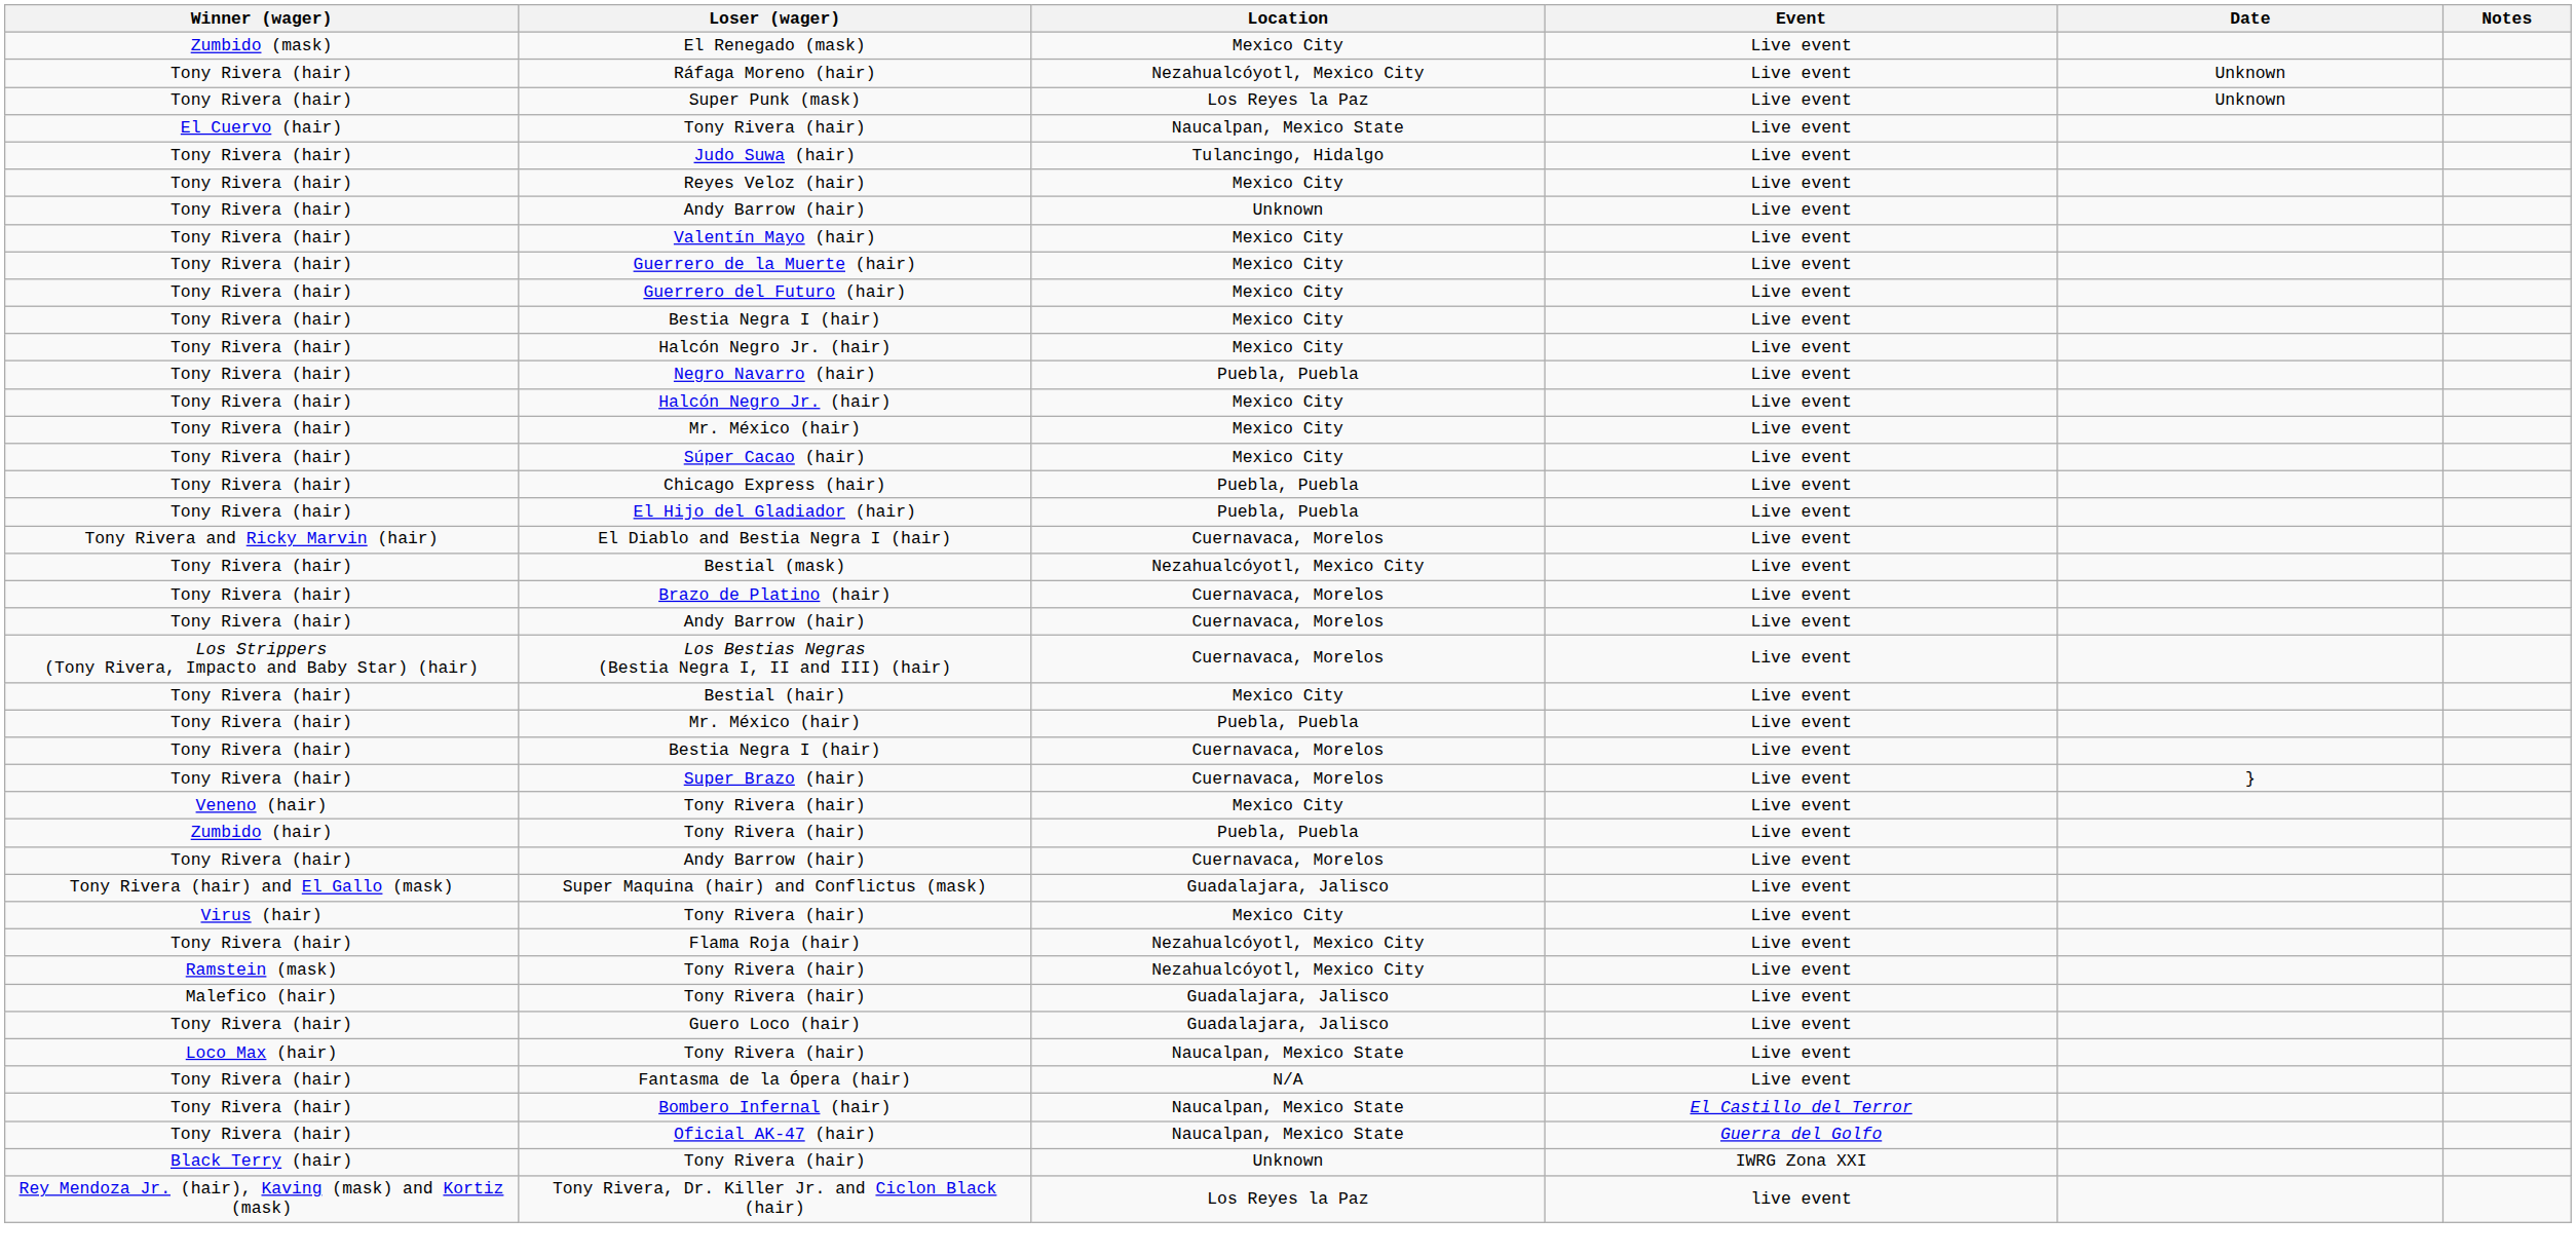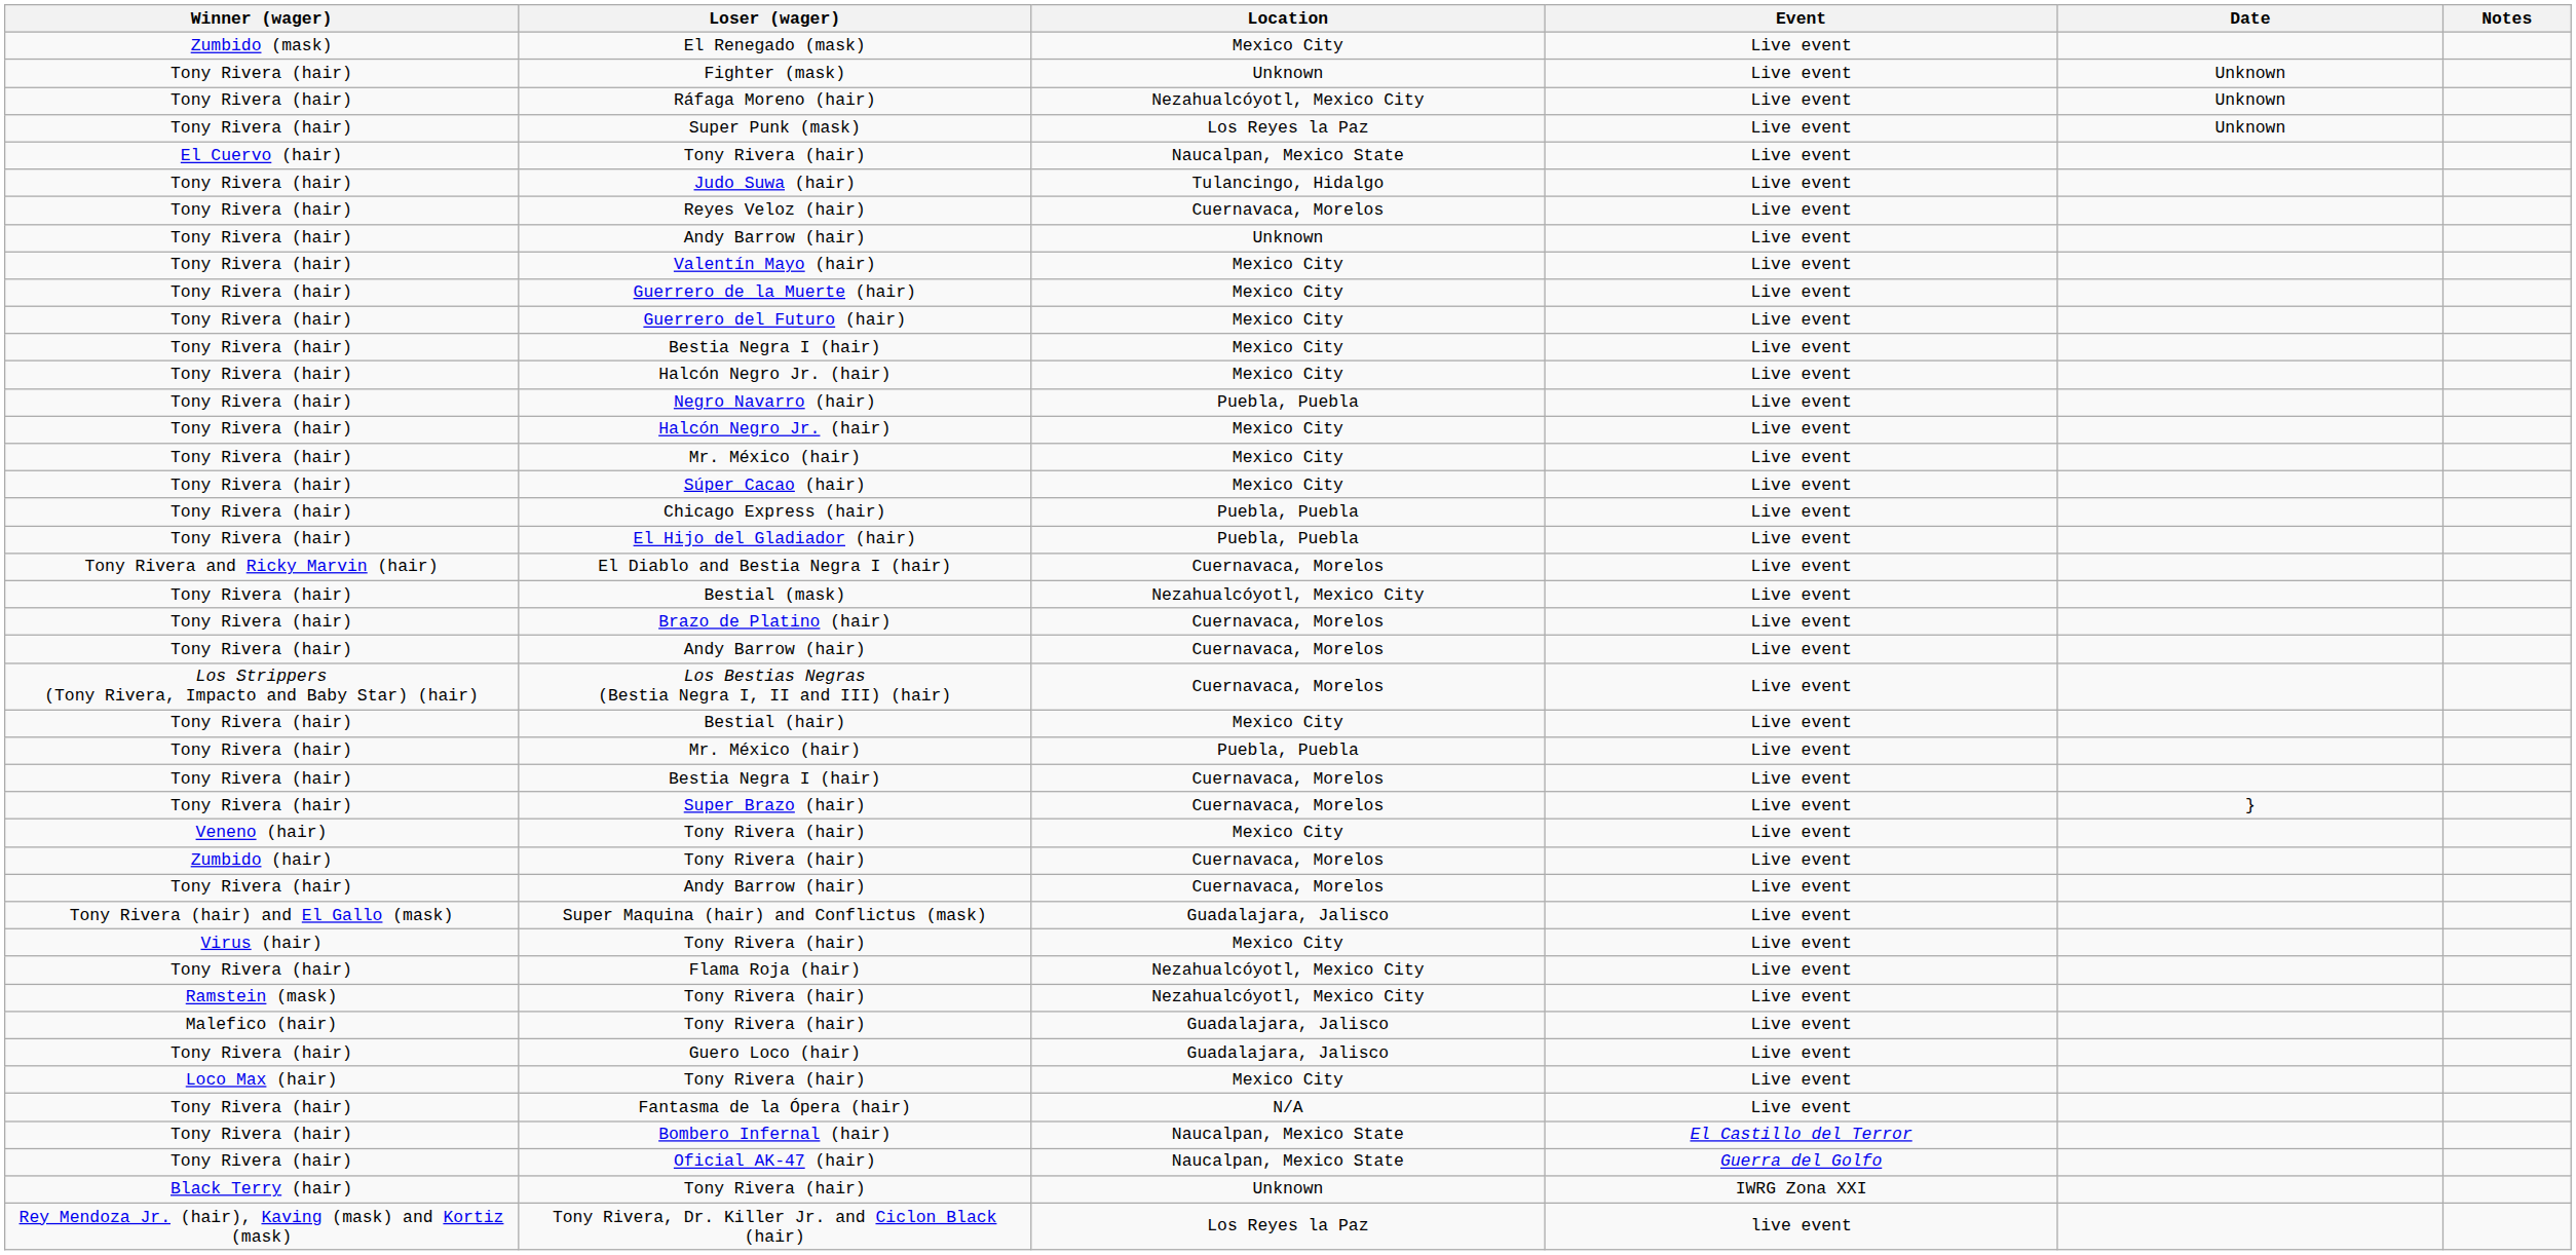+ row: Tony Rivera (hair) | Fighter (mask) | Unknown | Live event | Unknown
Reyes Veloz (hair) | Location: Mexico City -> Cuernavaca, Morelos
Zumbido (hair) / Tony Rivera (hair) | Location: Puebla, Puebla -> Cuernavaca, Morelos
Loco Max (hair) / Tony Rivera (hair) | Location: Naucalpan, Mexico State -> Mexico City
